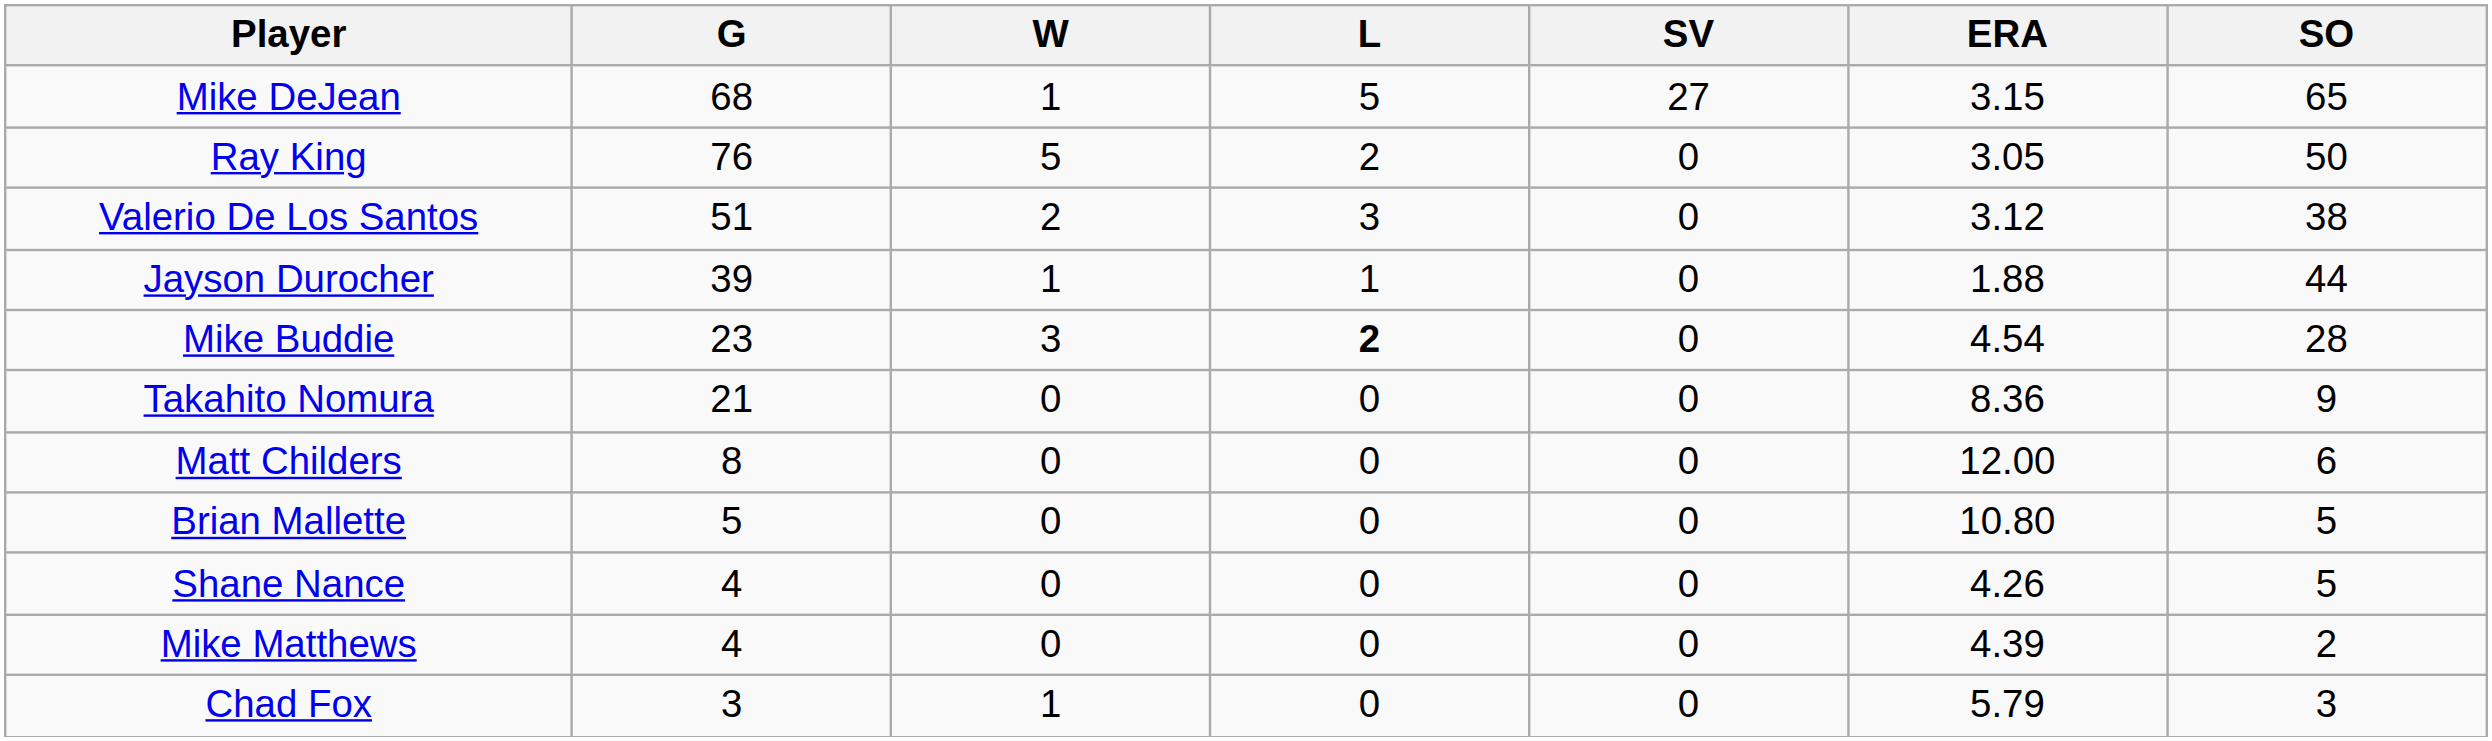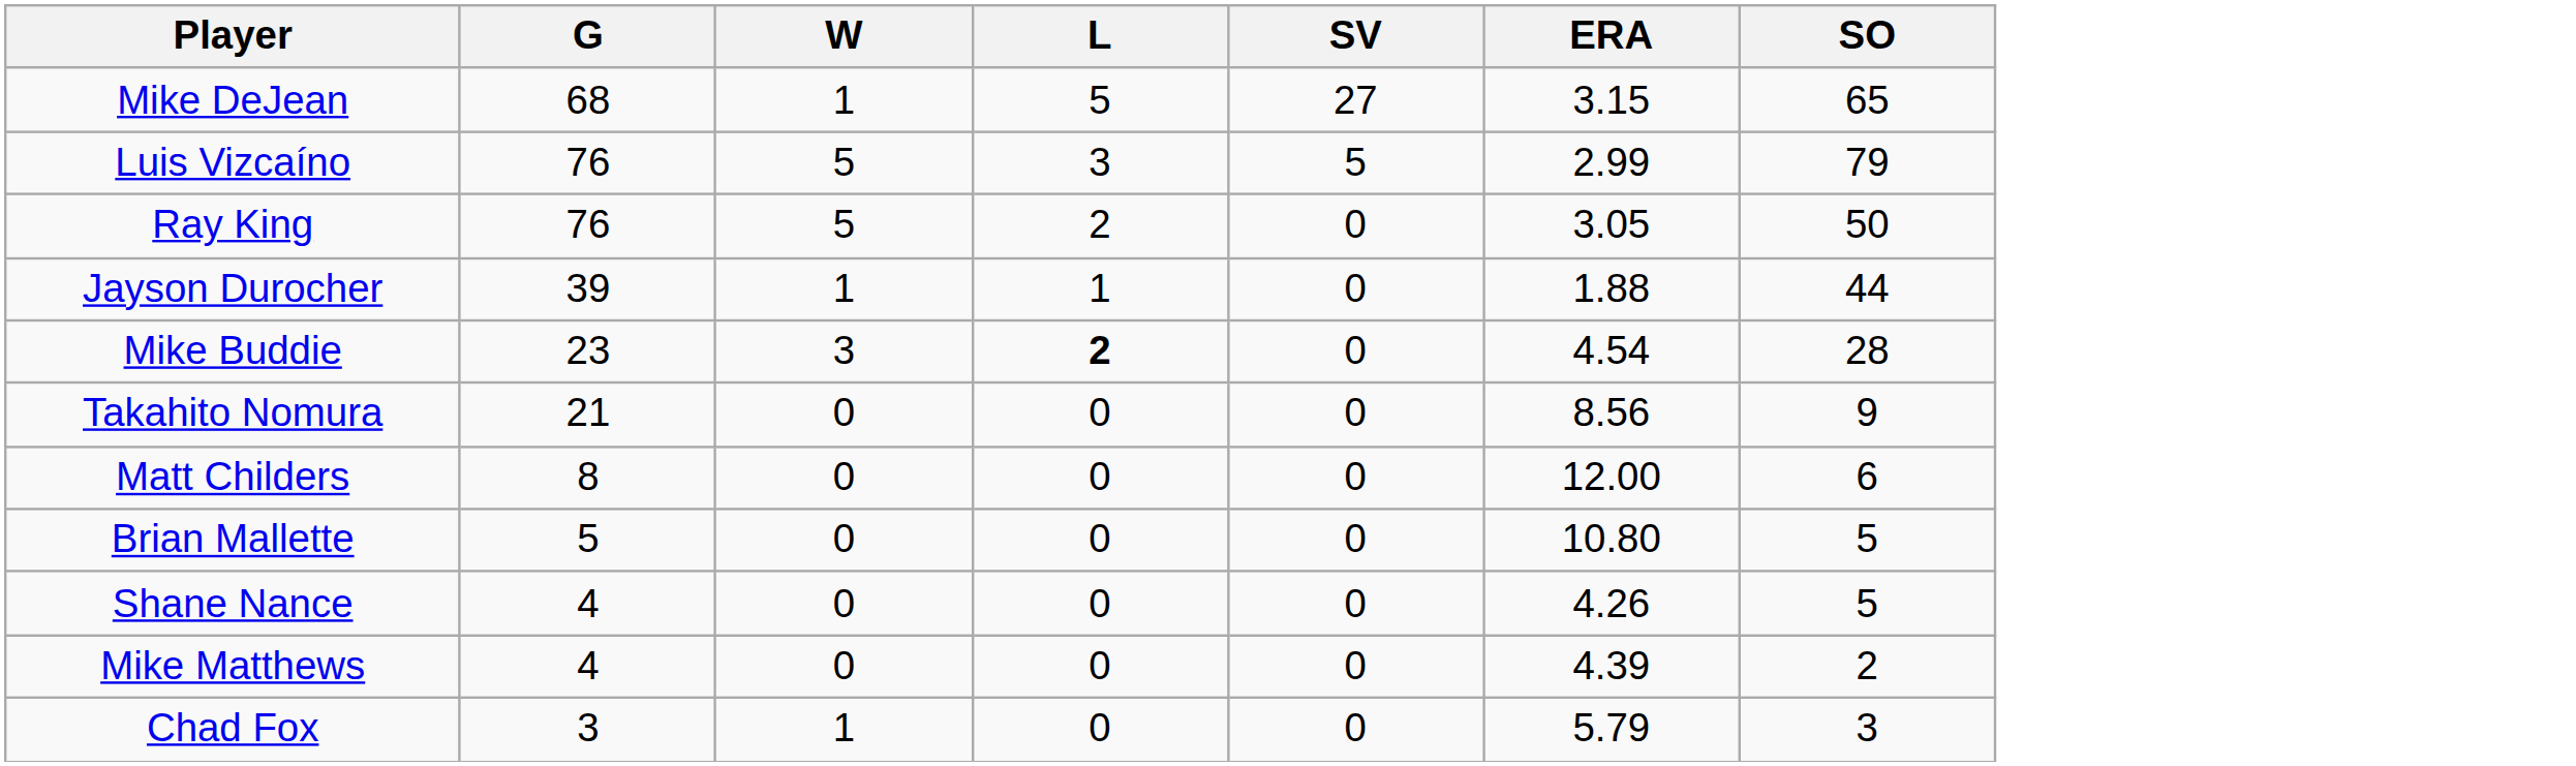+ row: Luis Vizcaíno | 76 | 5 | 3 | 5 | 2.99 | 79
- row: Valerio De Los Santos | 51 | 2 | 3 | 0 | 3.12 | 38
Takahito Nomura | ERA: 8.36 -> 8.56
